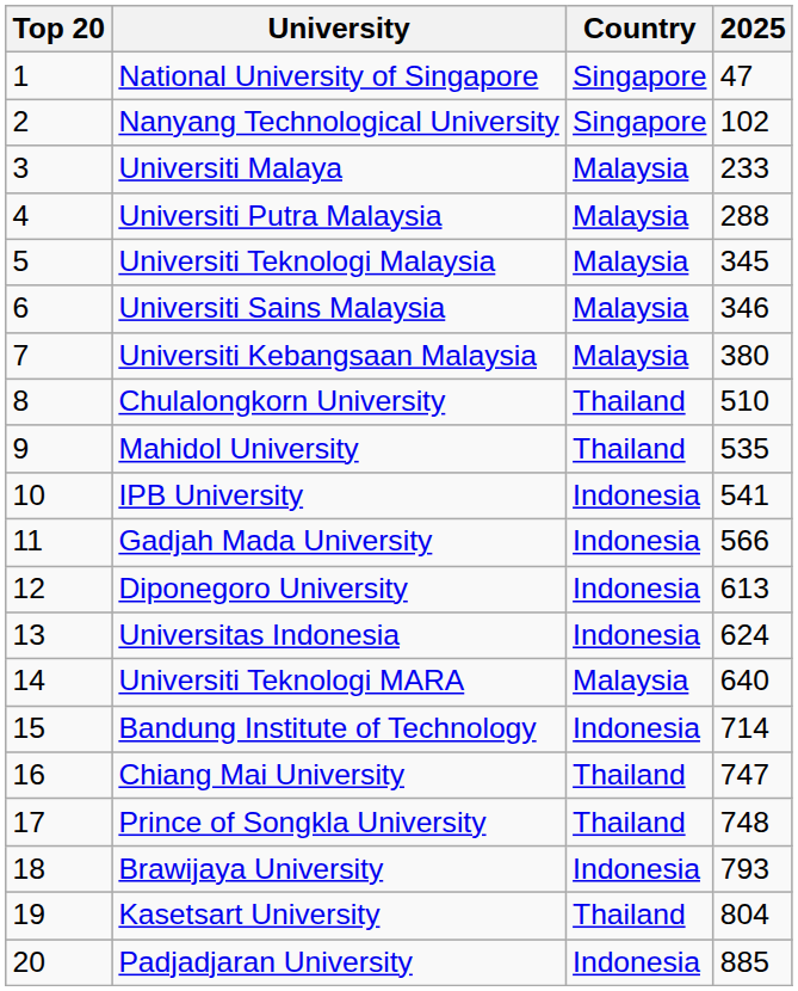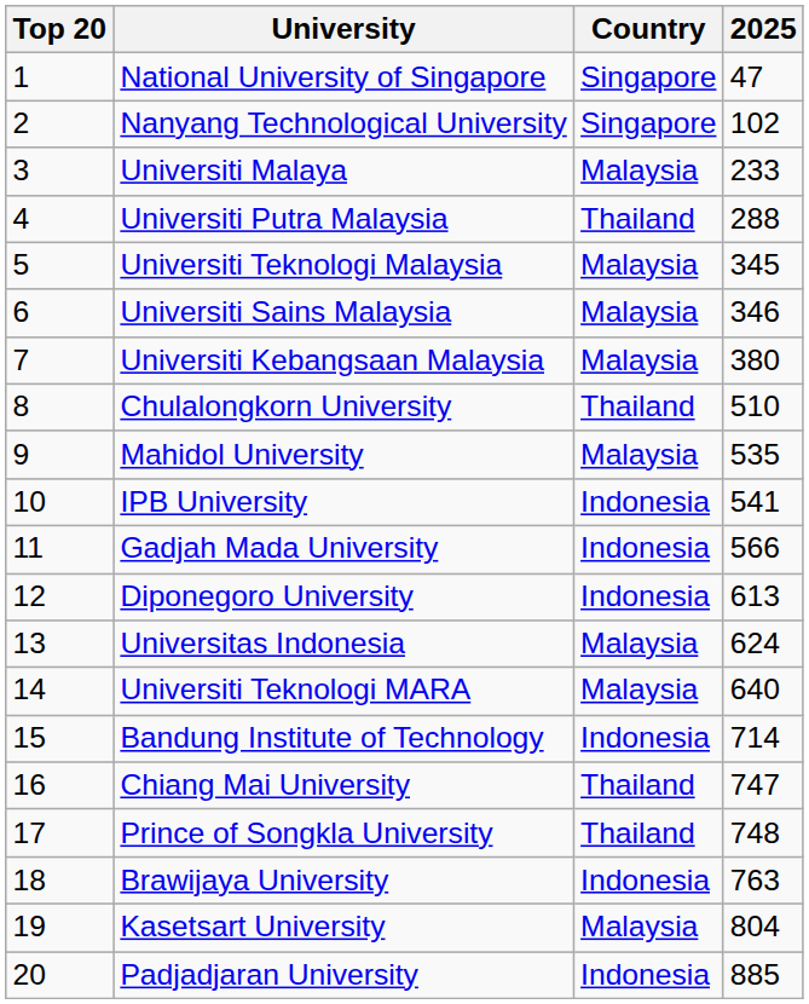Universiti Putra Malaysia | Country: Malaysia -> Thailand
Mahidol University | Country: Thailand -> Malaysia
Universitas Indonesia | Country: Indonesia -> Malaysia
Brawijaya University | 2025: 793 -> 763
Kasetsart University | Country: Thailand -> Malaysia
